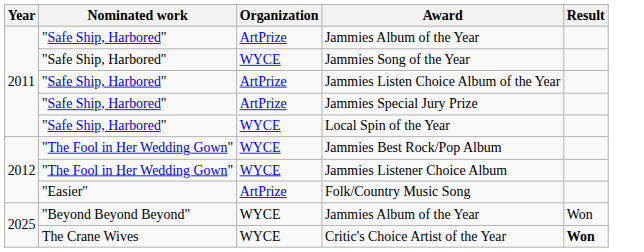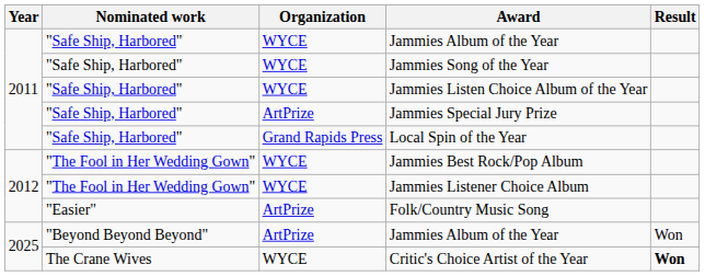"Safe Ship, Harbored" / Jammies Album of the Year | Organization: ArtPrize -> WYCE
Jammies Listen Choice Album of the Year | Organization: ArtPrize -> WYCE
Local Spin of the Year | Organization: WYCE -> Grand Rapids Press
"Beyond Beyond Beyond" / Jammies Album of the Year | Organization: WYCE -> ArtPrize
